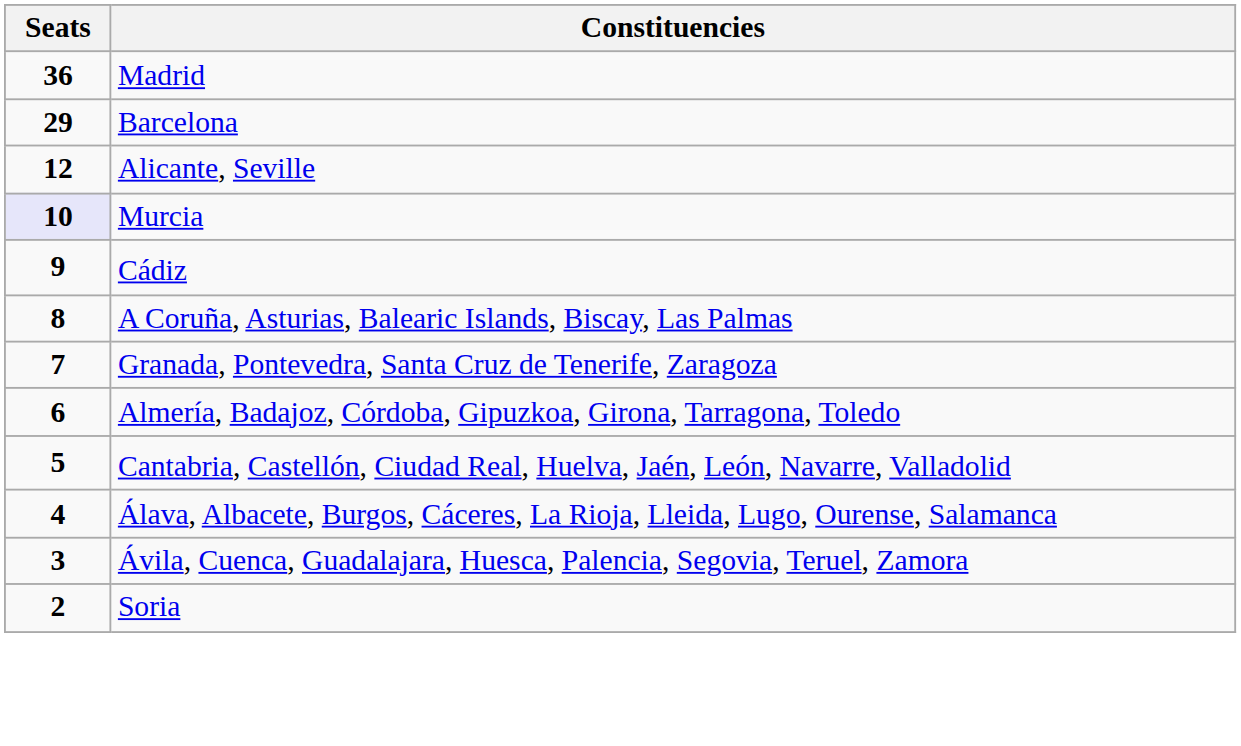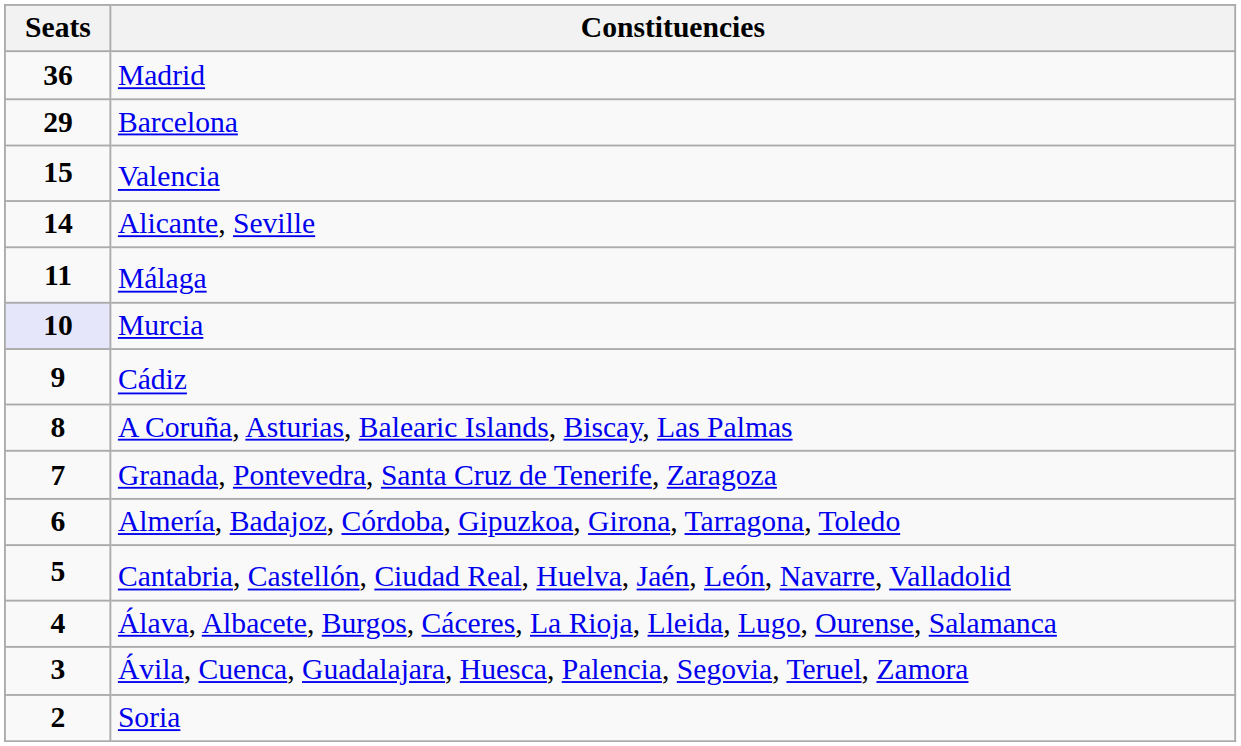+ row: 15 | Valencia
Alicante, Seville | Seats: 12 -> 14
+ row: 11 | Málaga
